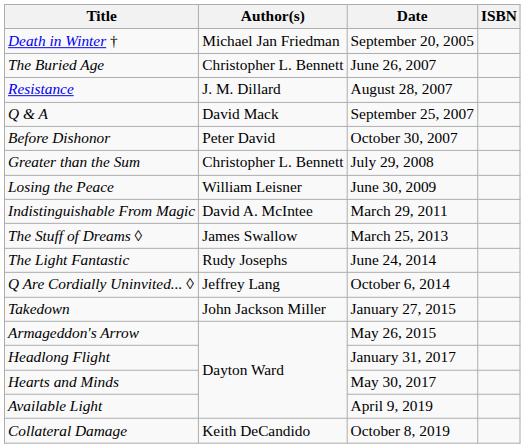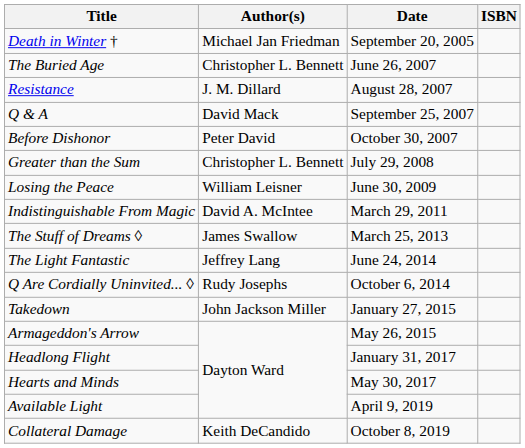The Light Fantastic | Author(s): Rudy Josephs -> Jeffrey Lang
Q Are Cordially Uninvited... ◊ | Author(s): Jeffrey Lang -> Rudy Josephs
